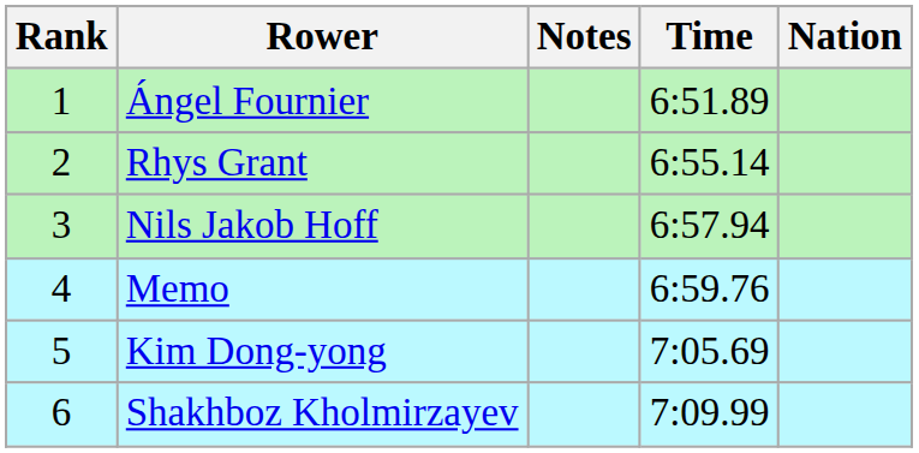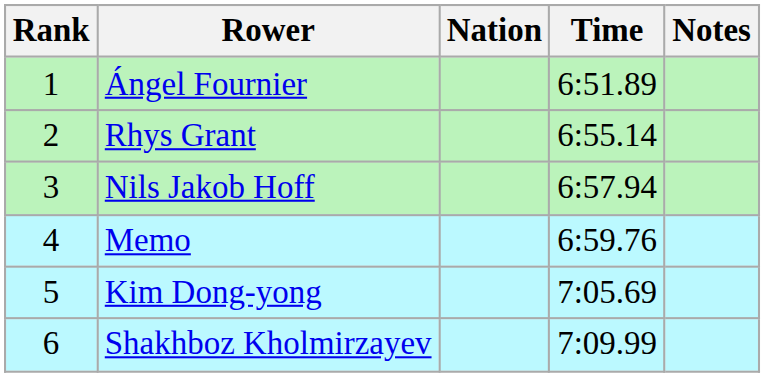columns swapped: Nation <-> Notes
